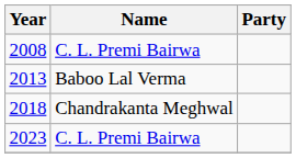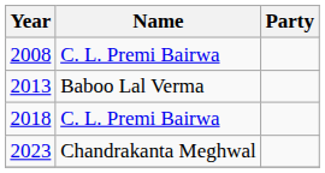2018 | Name: Chandrakanta Meghwal -> C. L. Premi Bairwa
2023 | Name: C. L. Premi Bairwa -> Chandrakanta Meghwal
